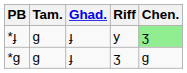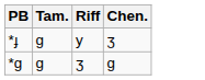- column: Ghad. | ɟ | ɟ
*ɟ | Chen.: lightgreen background -> no background
